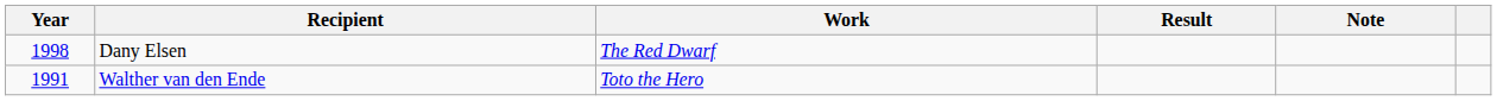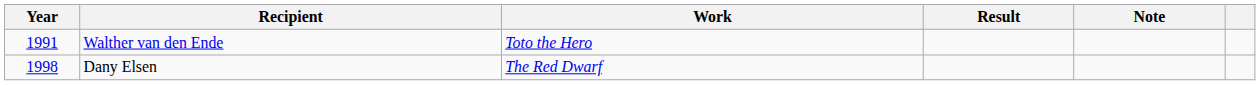rows swapped: Walther van den Ende <-> Dany Elsen
